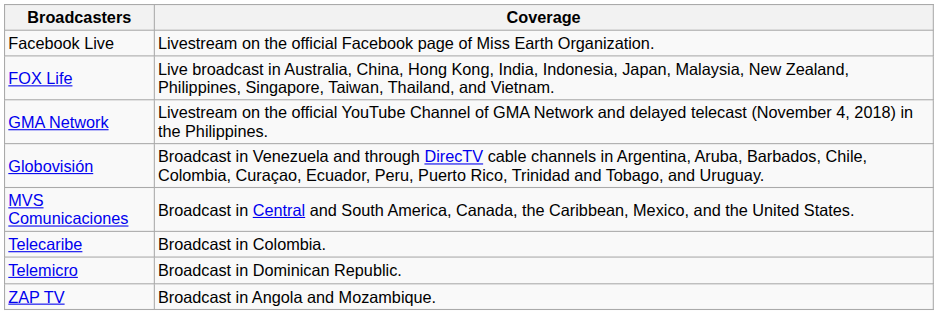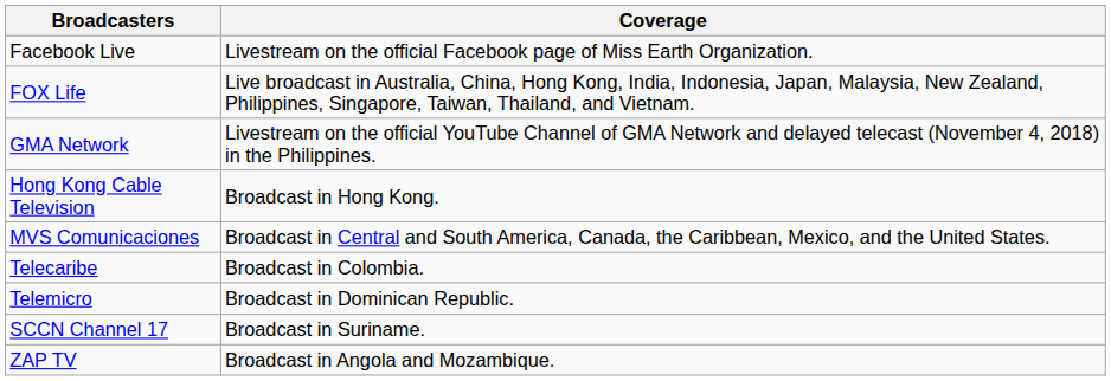- row: Globovisión | Broadcast in Venezuela and through DirecTV cable channels in Argentina, Aruba, Barbados, Chile, Colombia, Curaçao, Ecuador, Peru, Puerto Rico, Trinidad and Tobago, and Uruguay.
+ row: Hong Kong Cable Television | Broadcast in Hong Kong.
+ row: SCCN Channel 17 | Broadcast in Suriname.
